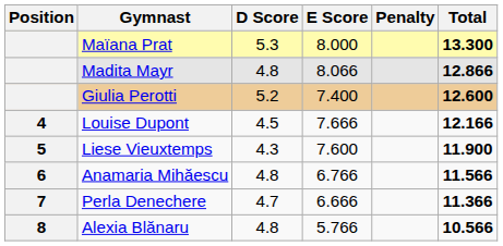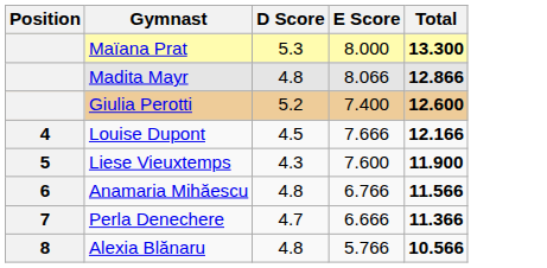- column: Penalty
